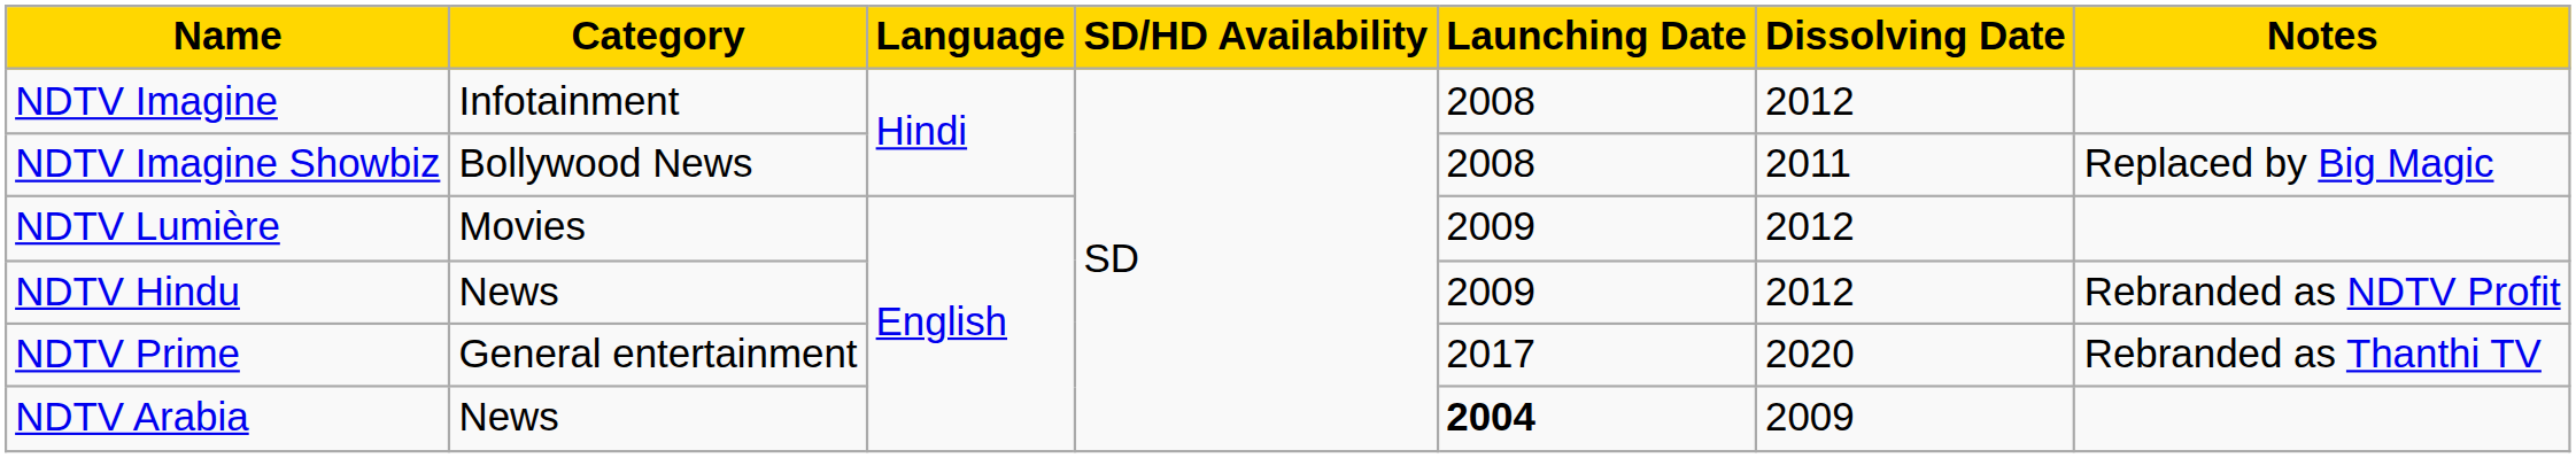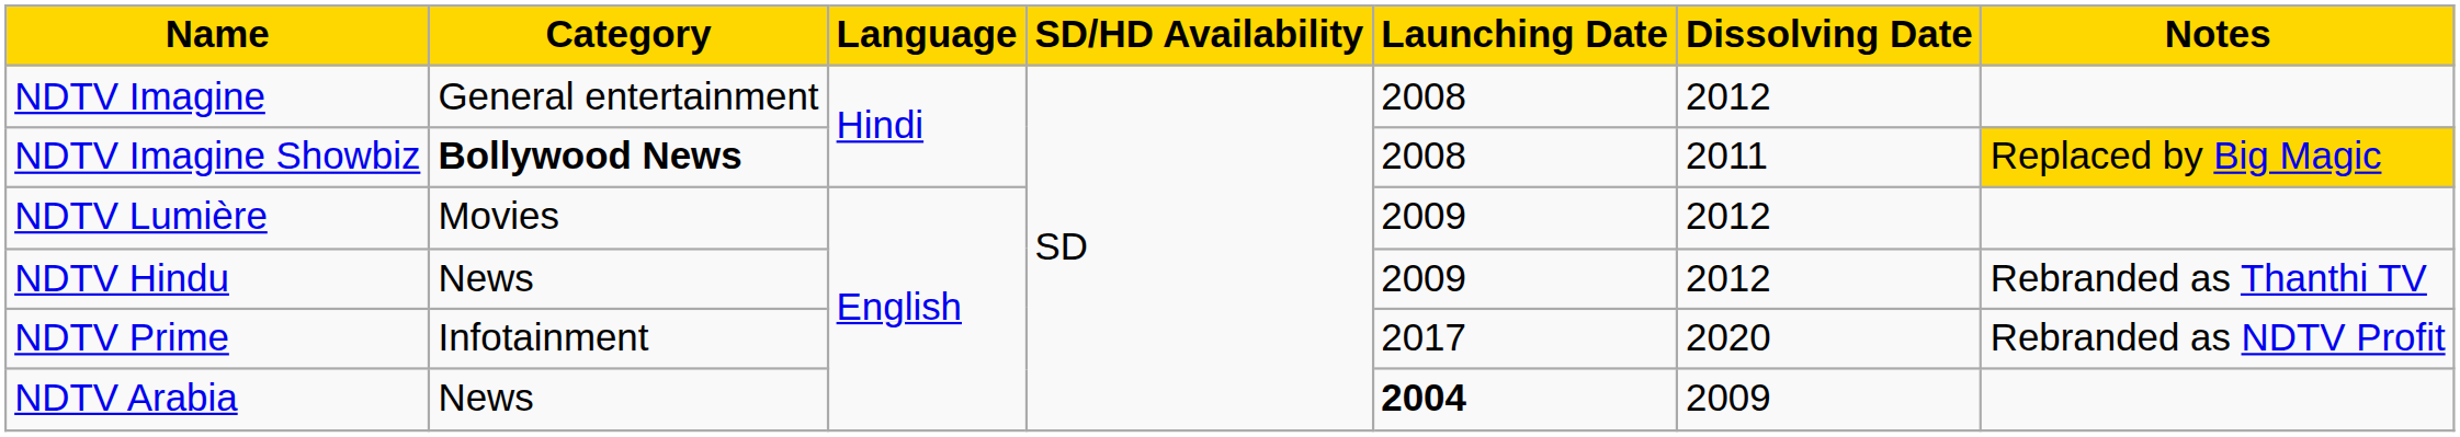NDTV Imagine | Category: Infotainment -> General entertainment
NDTV Imagine Showbiz | Category: normal -> bold
NDTV Imagine Showbiz | Notes: no background -> gold background
NDTV Hindu | Notes: Rebranded as NDTV Profit -> Rebranded as Thanthi TV
NDTV Prime | Category: General entertainment -> Infotainment
NDTV Prime | Notes: Rebranded as Thanthi TV -> Rebranded as NDTV Profit
